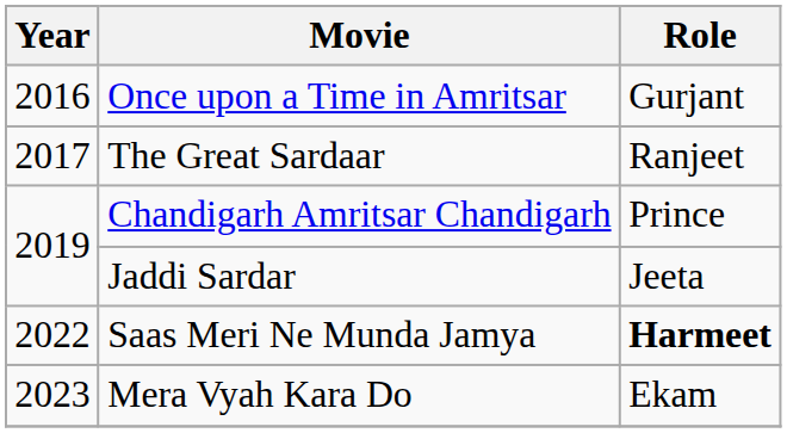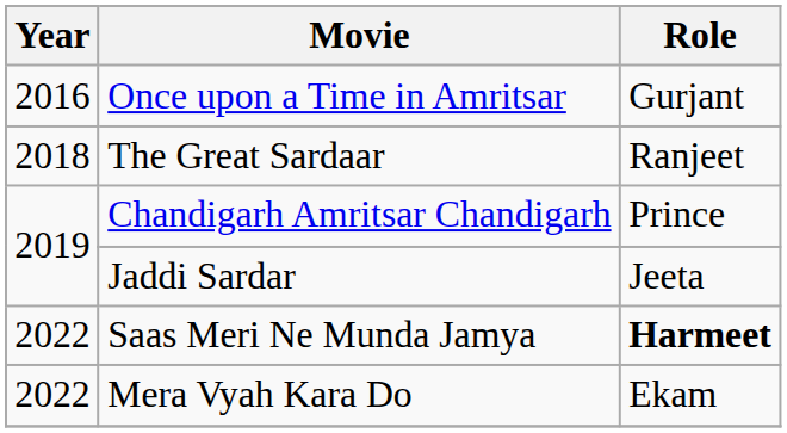The Great Sardaar | Year: 2017 -> 2018
Mera Vyah Kara Do | Year: 2023 -> 2022
